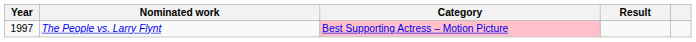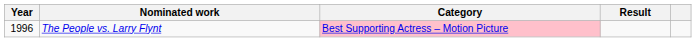The People vs. Larry Flynt | Year: 1997 -> 1996
